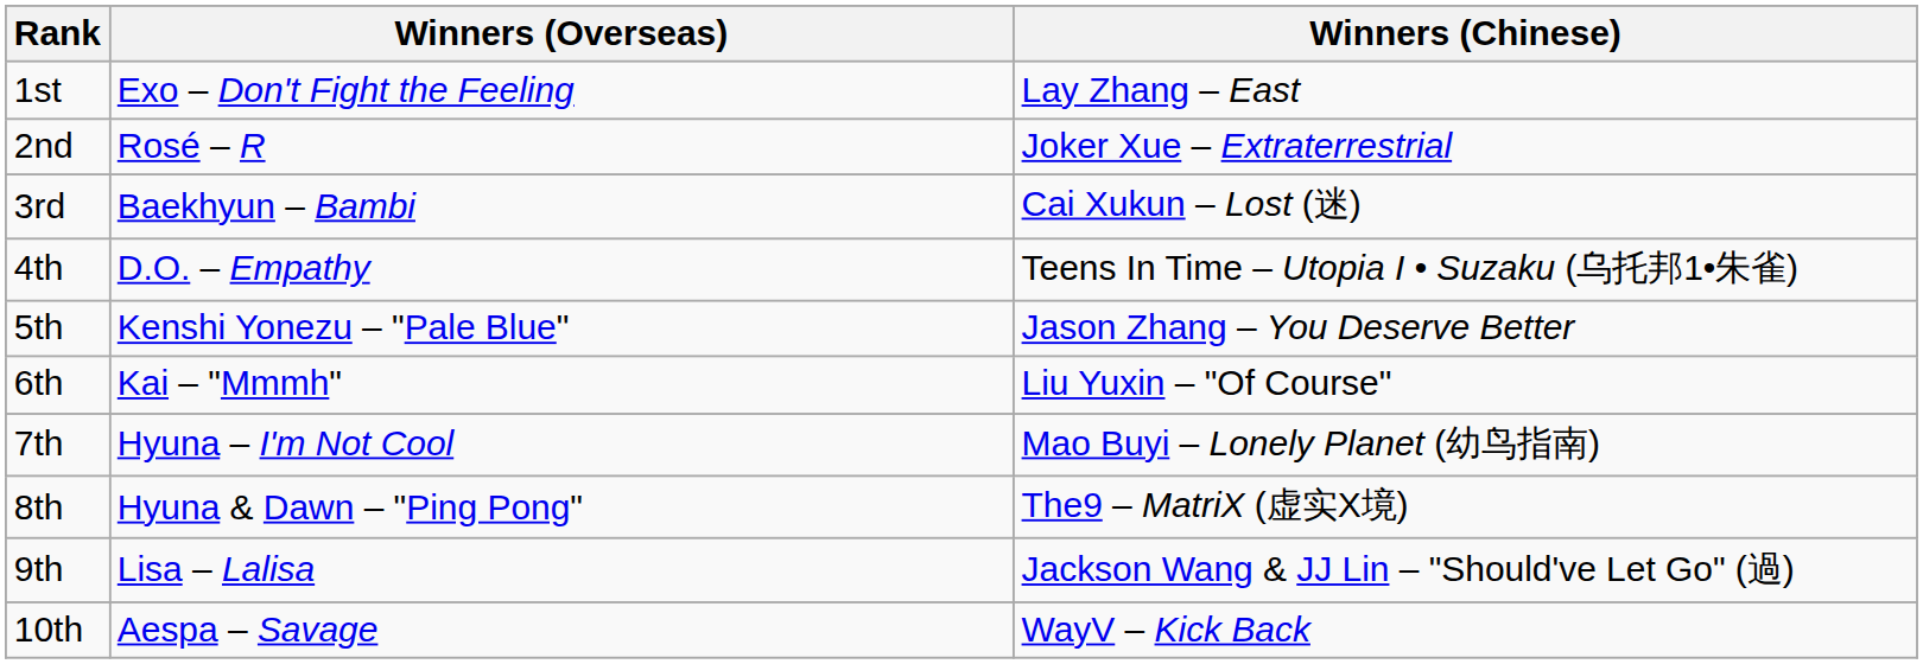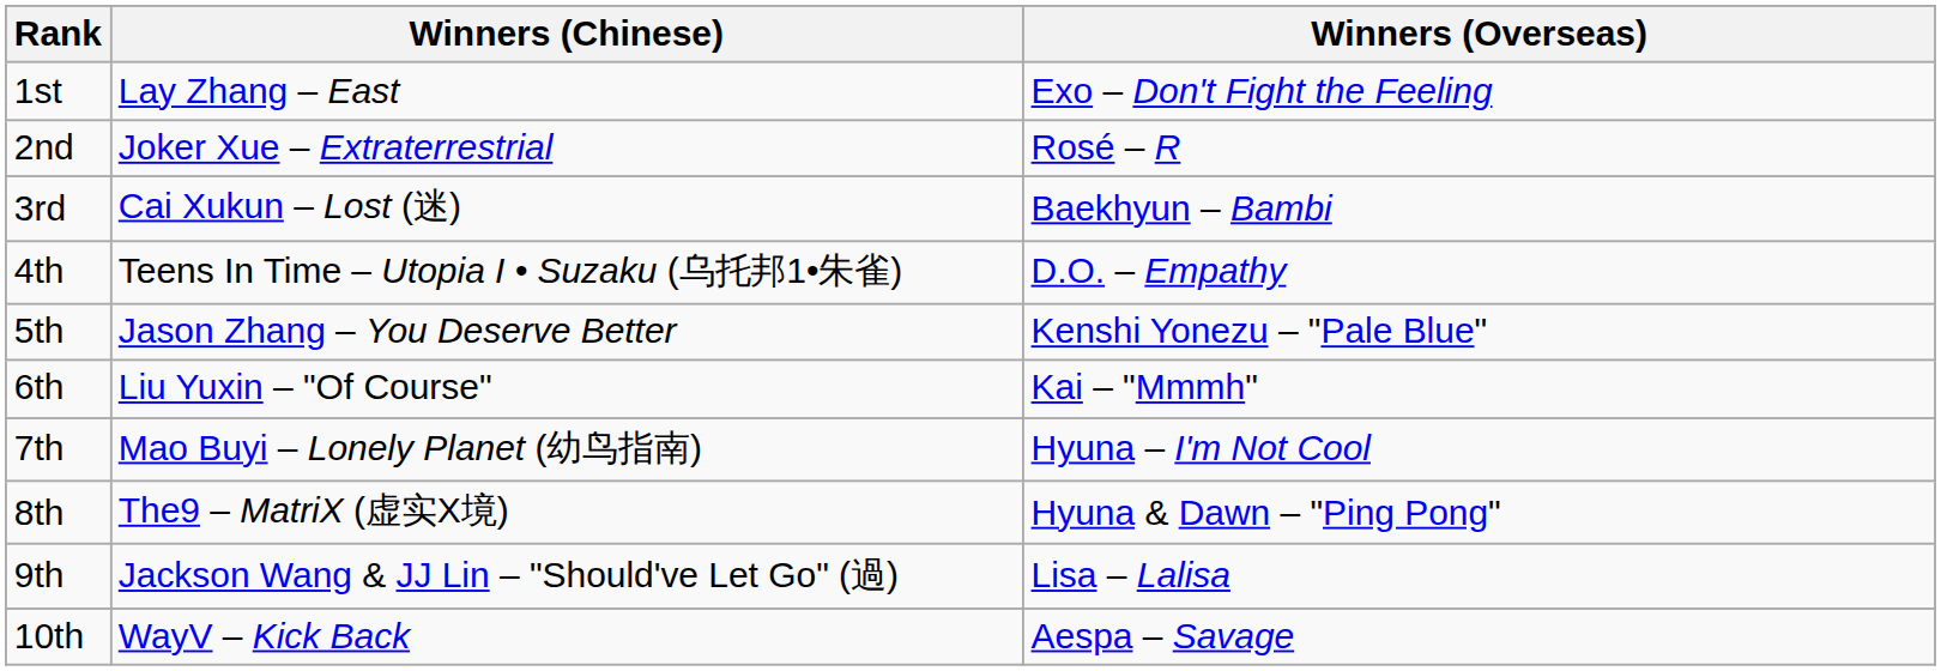columns swapped: Winners (Chinese) <-> Winners (Overseas)
